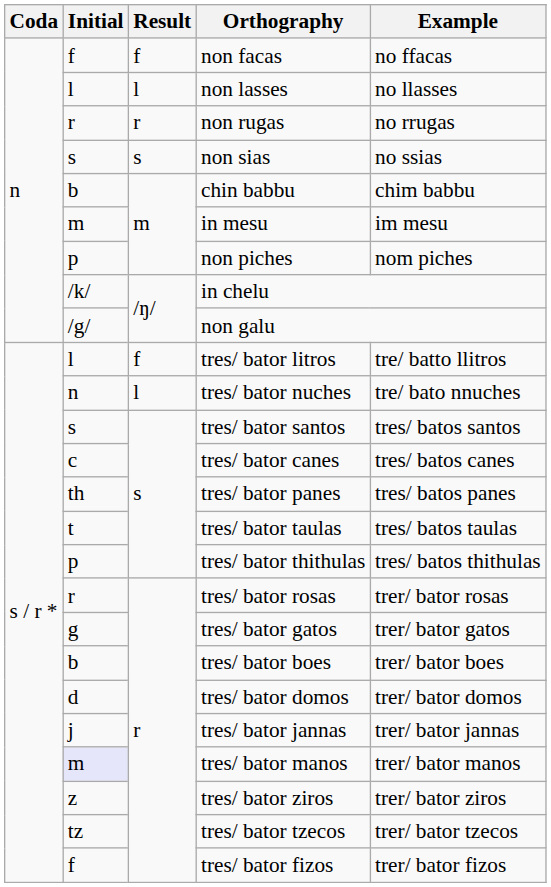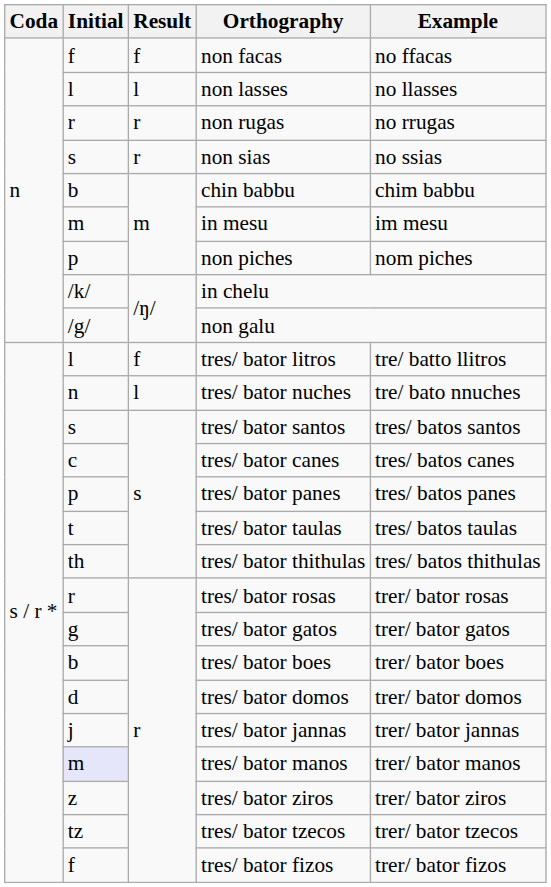non sias | Result: s -> r
tres/ bator panes | Initial: th -> p
tres/ bator thithulas | Initial: p -> th
